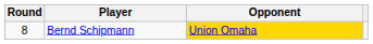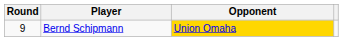Bernd Schipmann | Round: 8 -> 9
